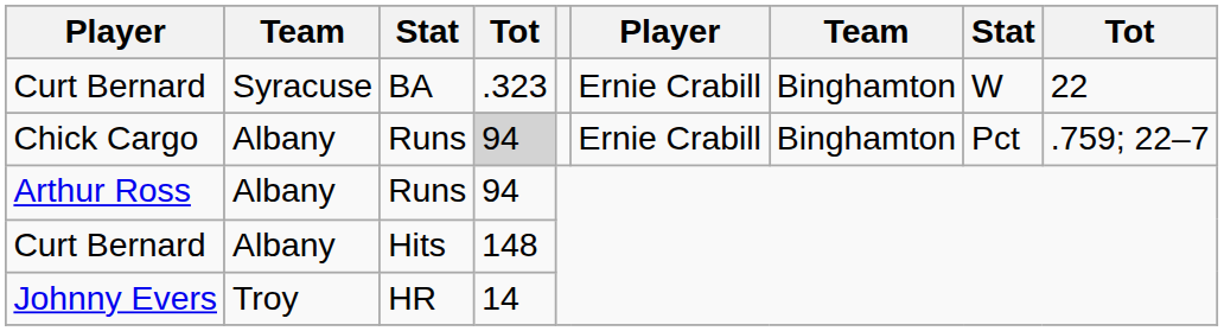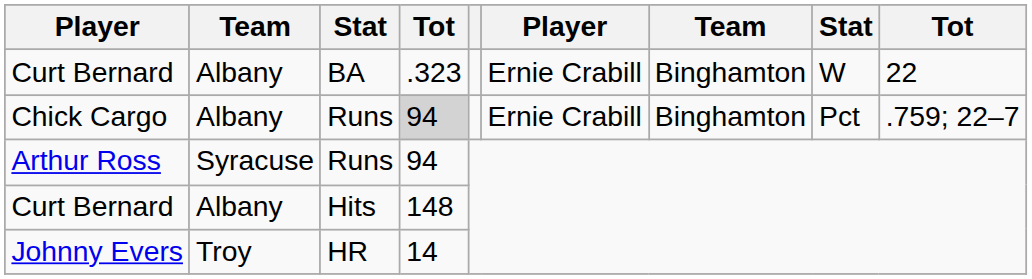Curt Bernard / BA | column 2: Syracuse -> Albany
Arthur Ross | column 2: Albany -> Syracuse
